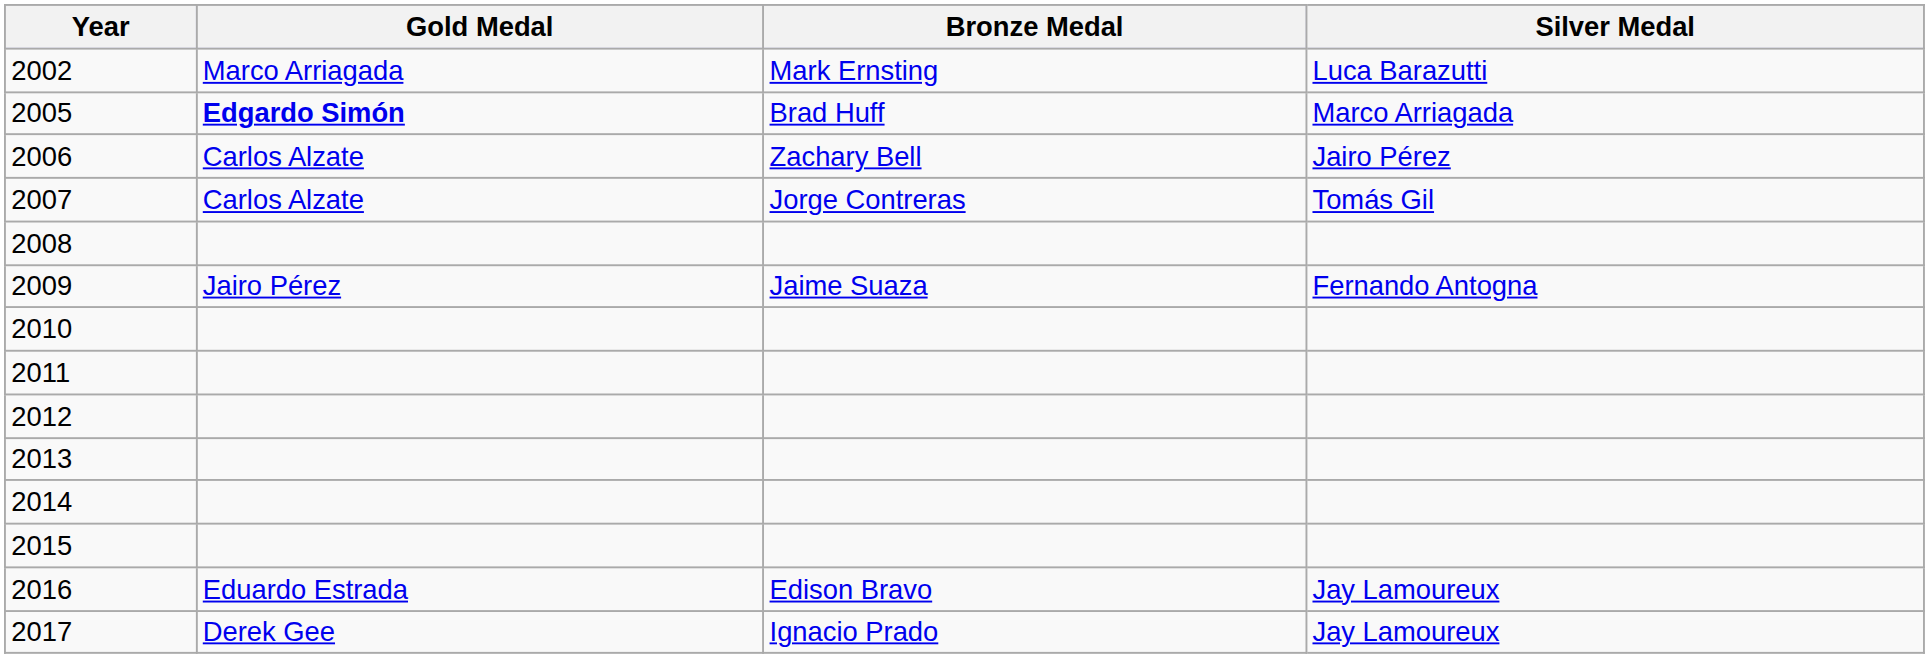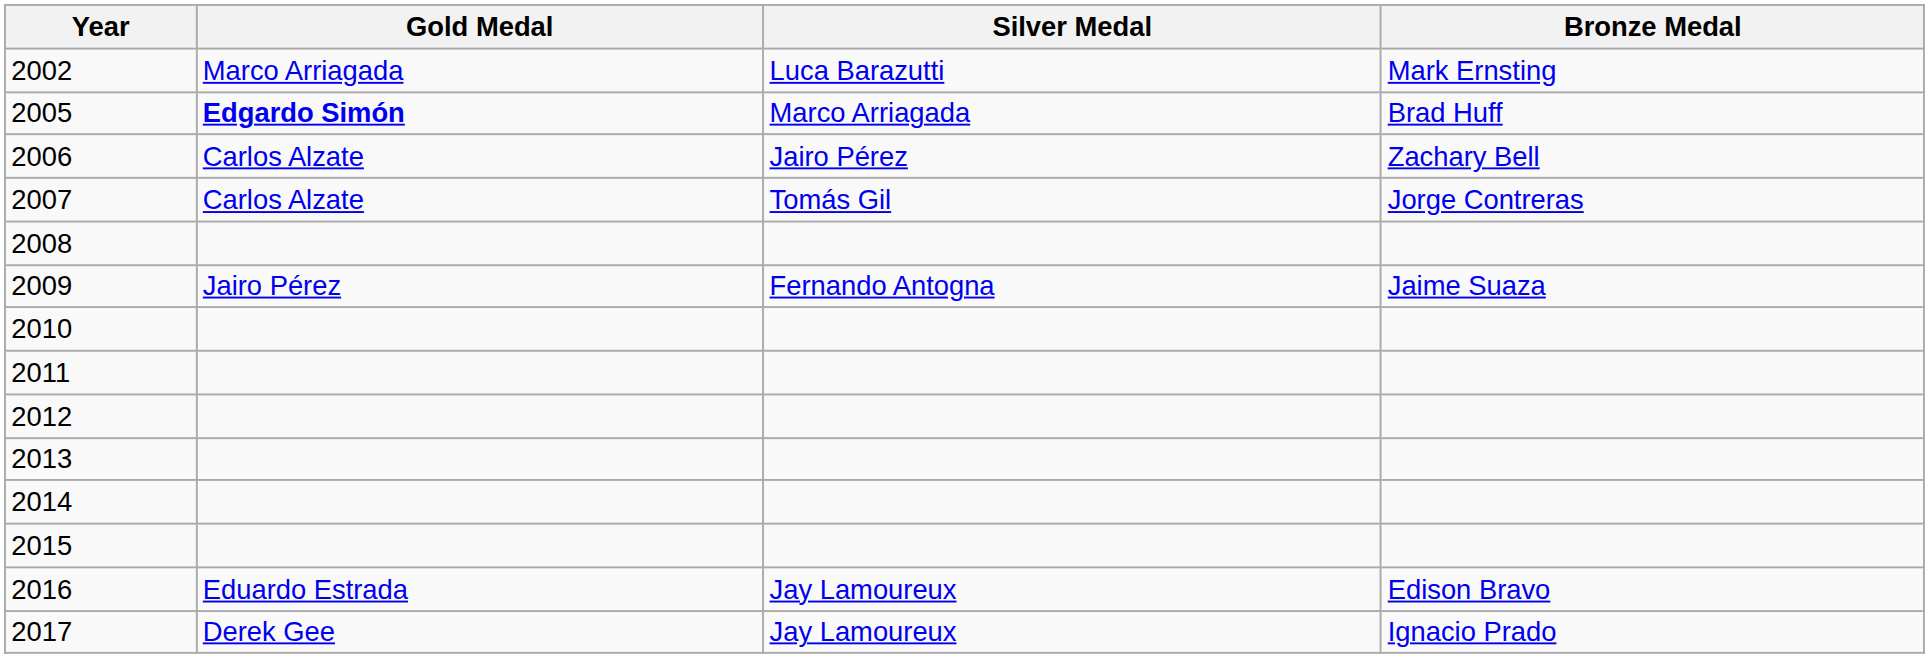columns swapped: Silver Medal <-> Bronze Medal
